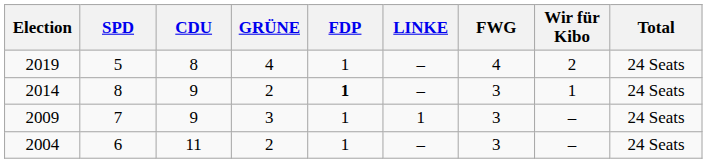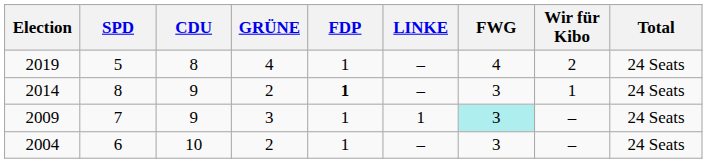2009 | FWG: no background -> paleturquoise background
2004 | CDU: 11 -> 10
